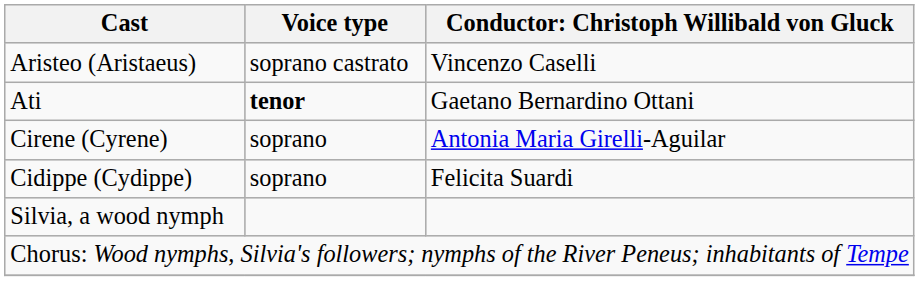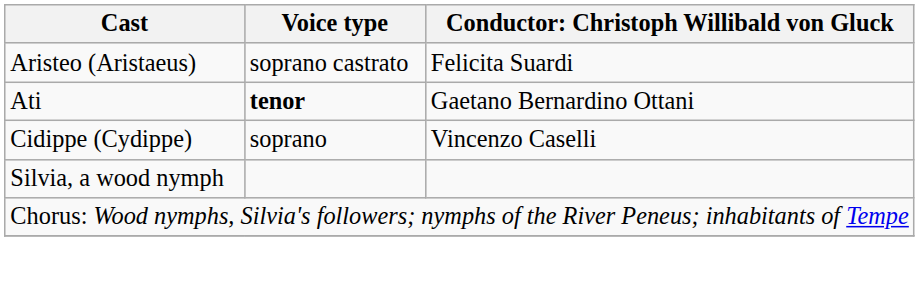Aristeo (Aristaeus) | column 3: Vincenzo Caselli -> Felicita Suardi
- row: Cirene (Cyrene) | soprano | Antonia Maria Girelli-Aguilar
Cidippe (Cydippe) | column 3: Felicita Suardi -> Vincenzo Caselli
